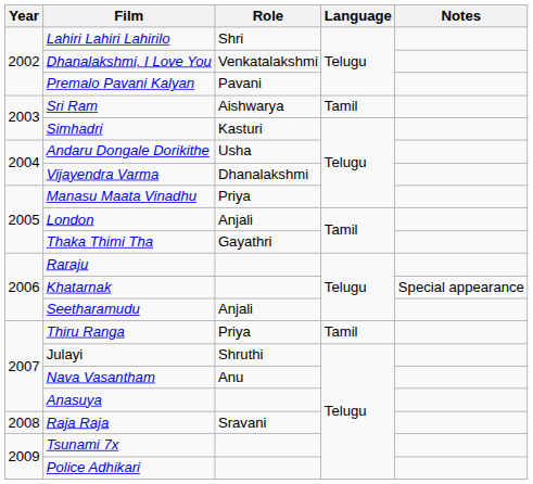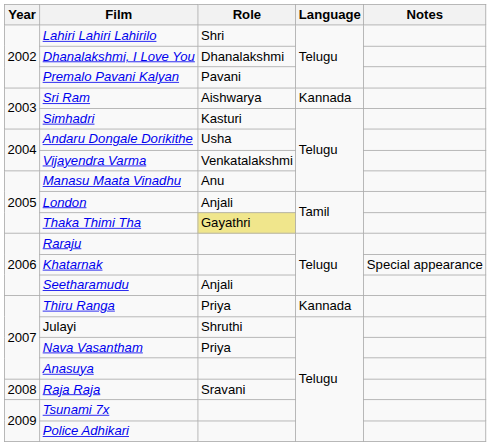Dhanalakshmi, I Love You | Role: Venkatalakshmi -> Dhanalakshmi
Sri Ram | Language: Tamil -> Kannada
Vijayendra Varma | Role: Dhanalakshmi -> Venkatalakshmi
Manasu Maata Vinadhu | Role: Priya -> Anu
Thaka Thimi Tha | Role: no background -> khaki background
Thiru Ranga | Language: Tamil -> Kannada
Nava Vasantham | Role: Anu -> Priya
